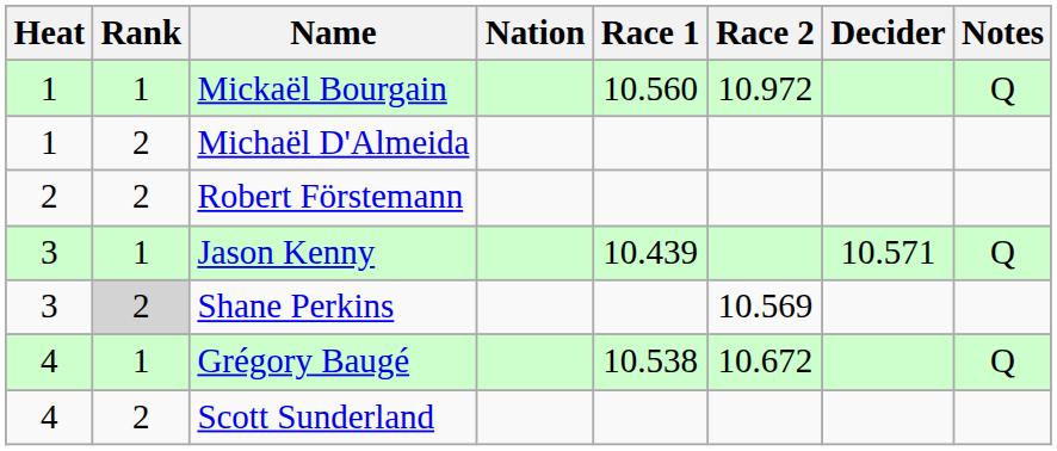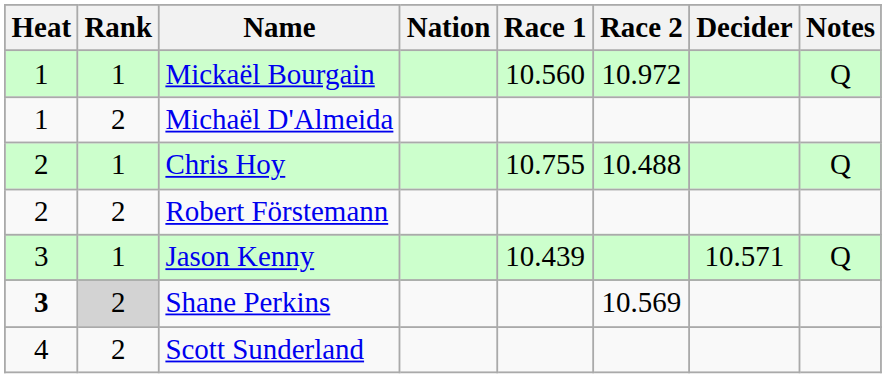+ row: 2 | 1 | Chris Hoy | 10.755 | 10.488 | Q
Shane Perkins | Heat: normal -> bold
- row: 4 | 1 | Grégory Baugé | 10.538 | 10.672 | Q
